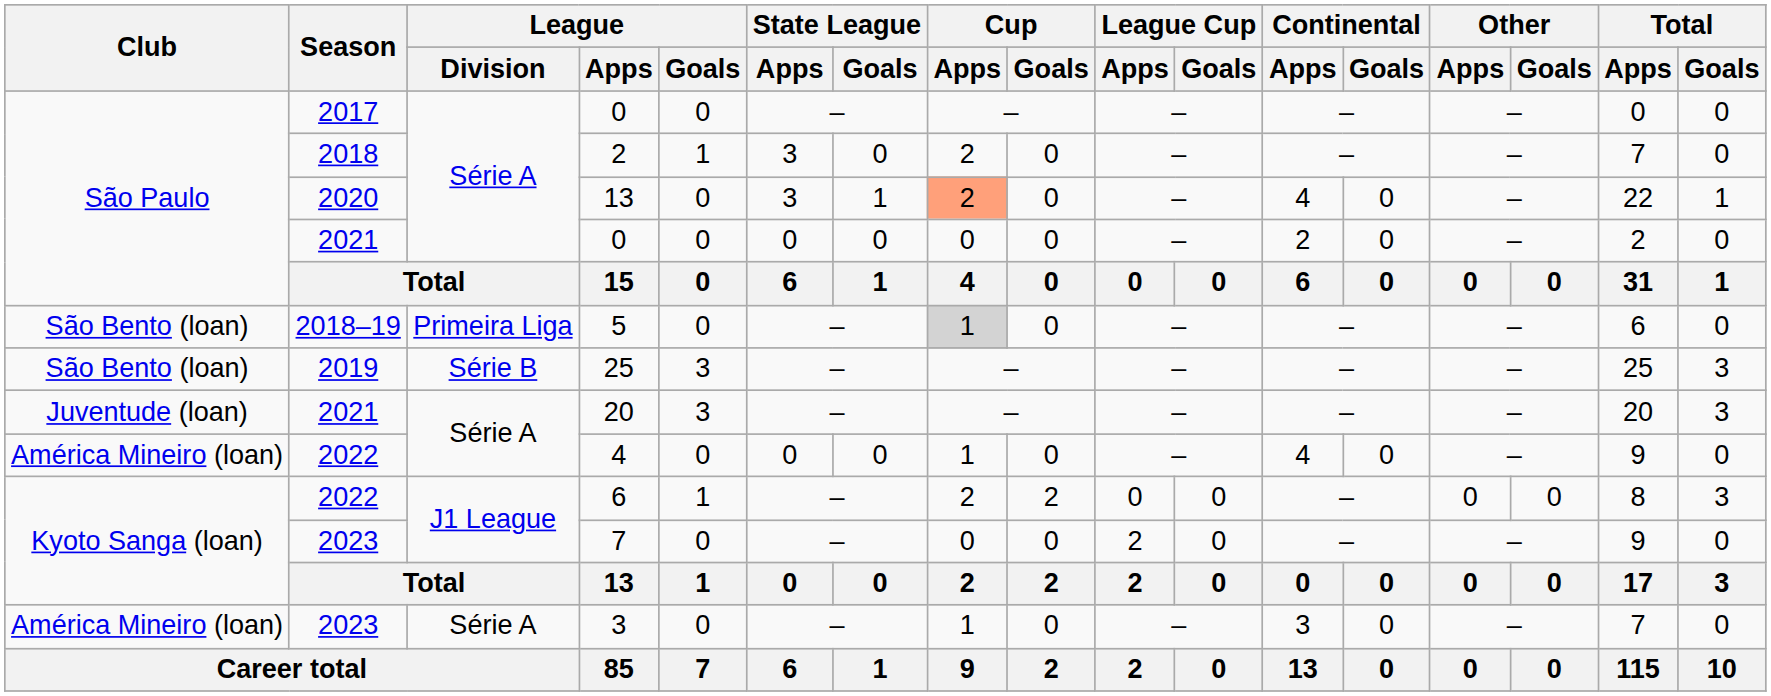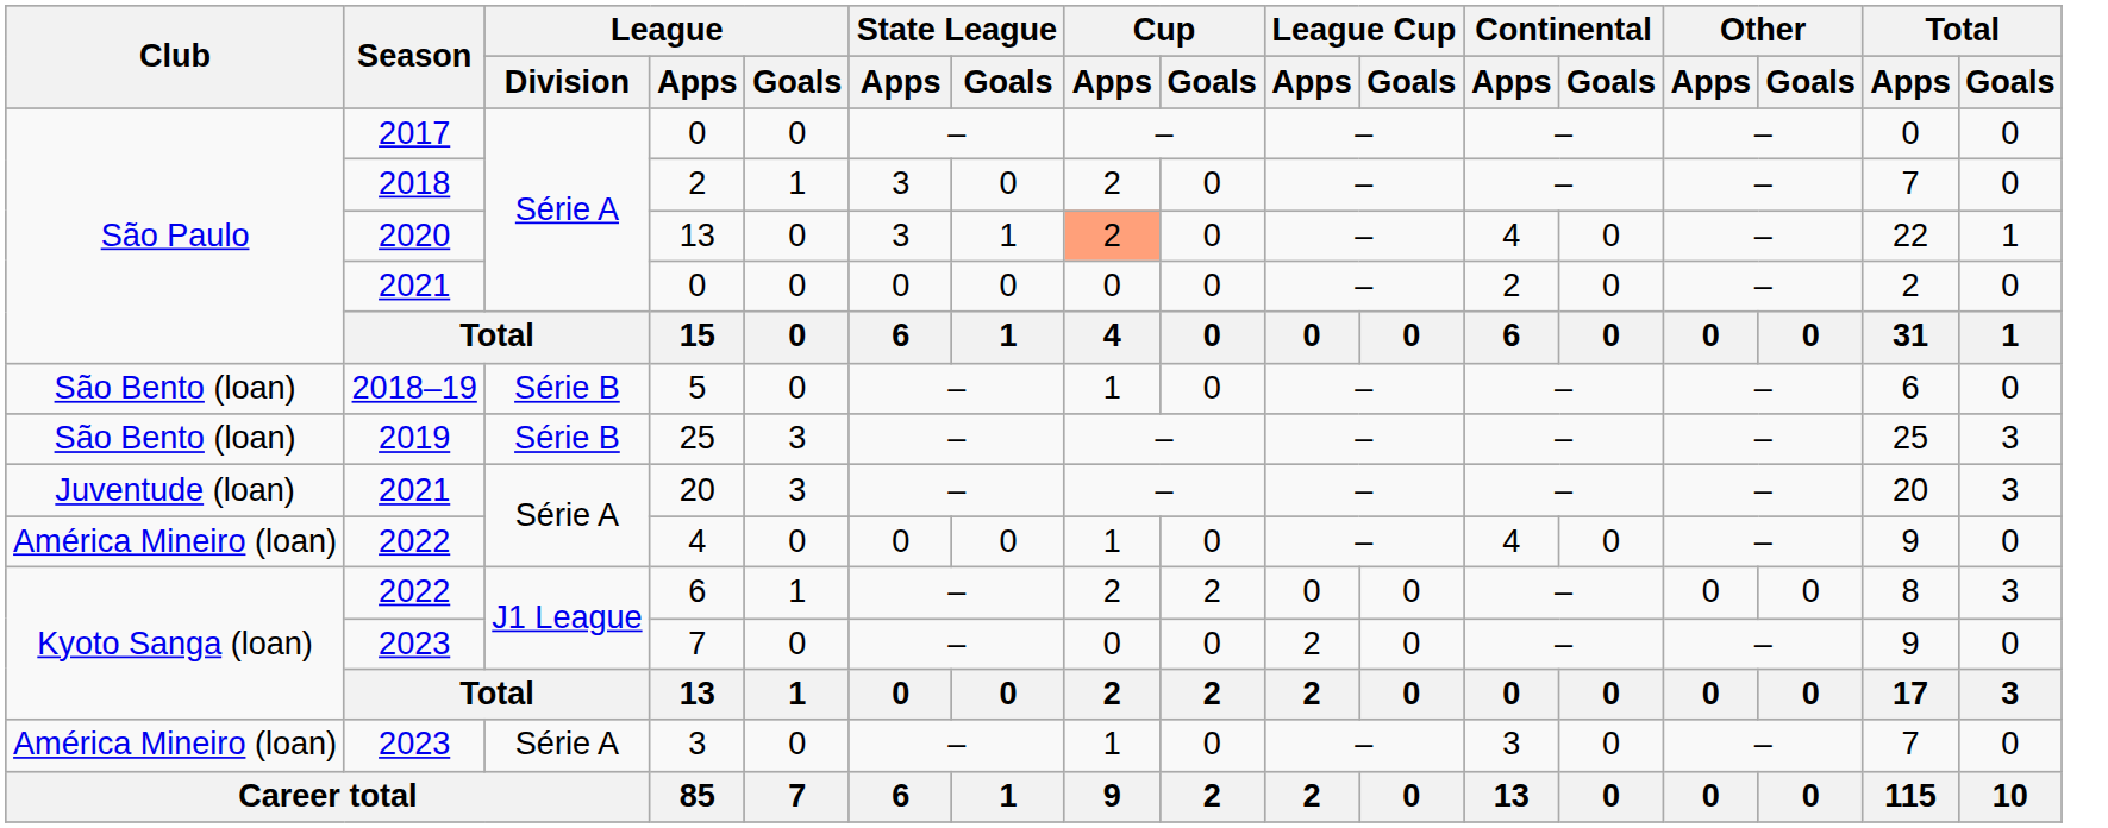5 | League / Division: Primeira Liga -> Série B
5 | Cup / Apps: lightgrey background -> no background
